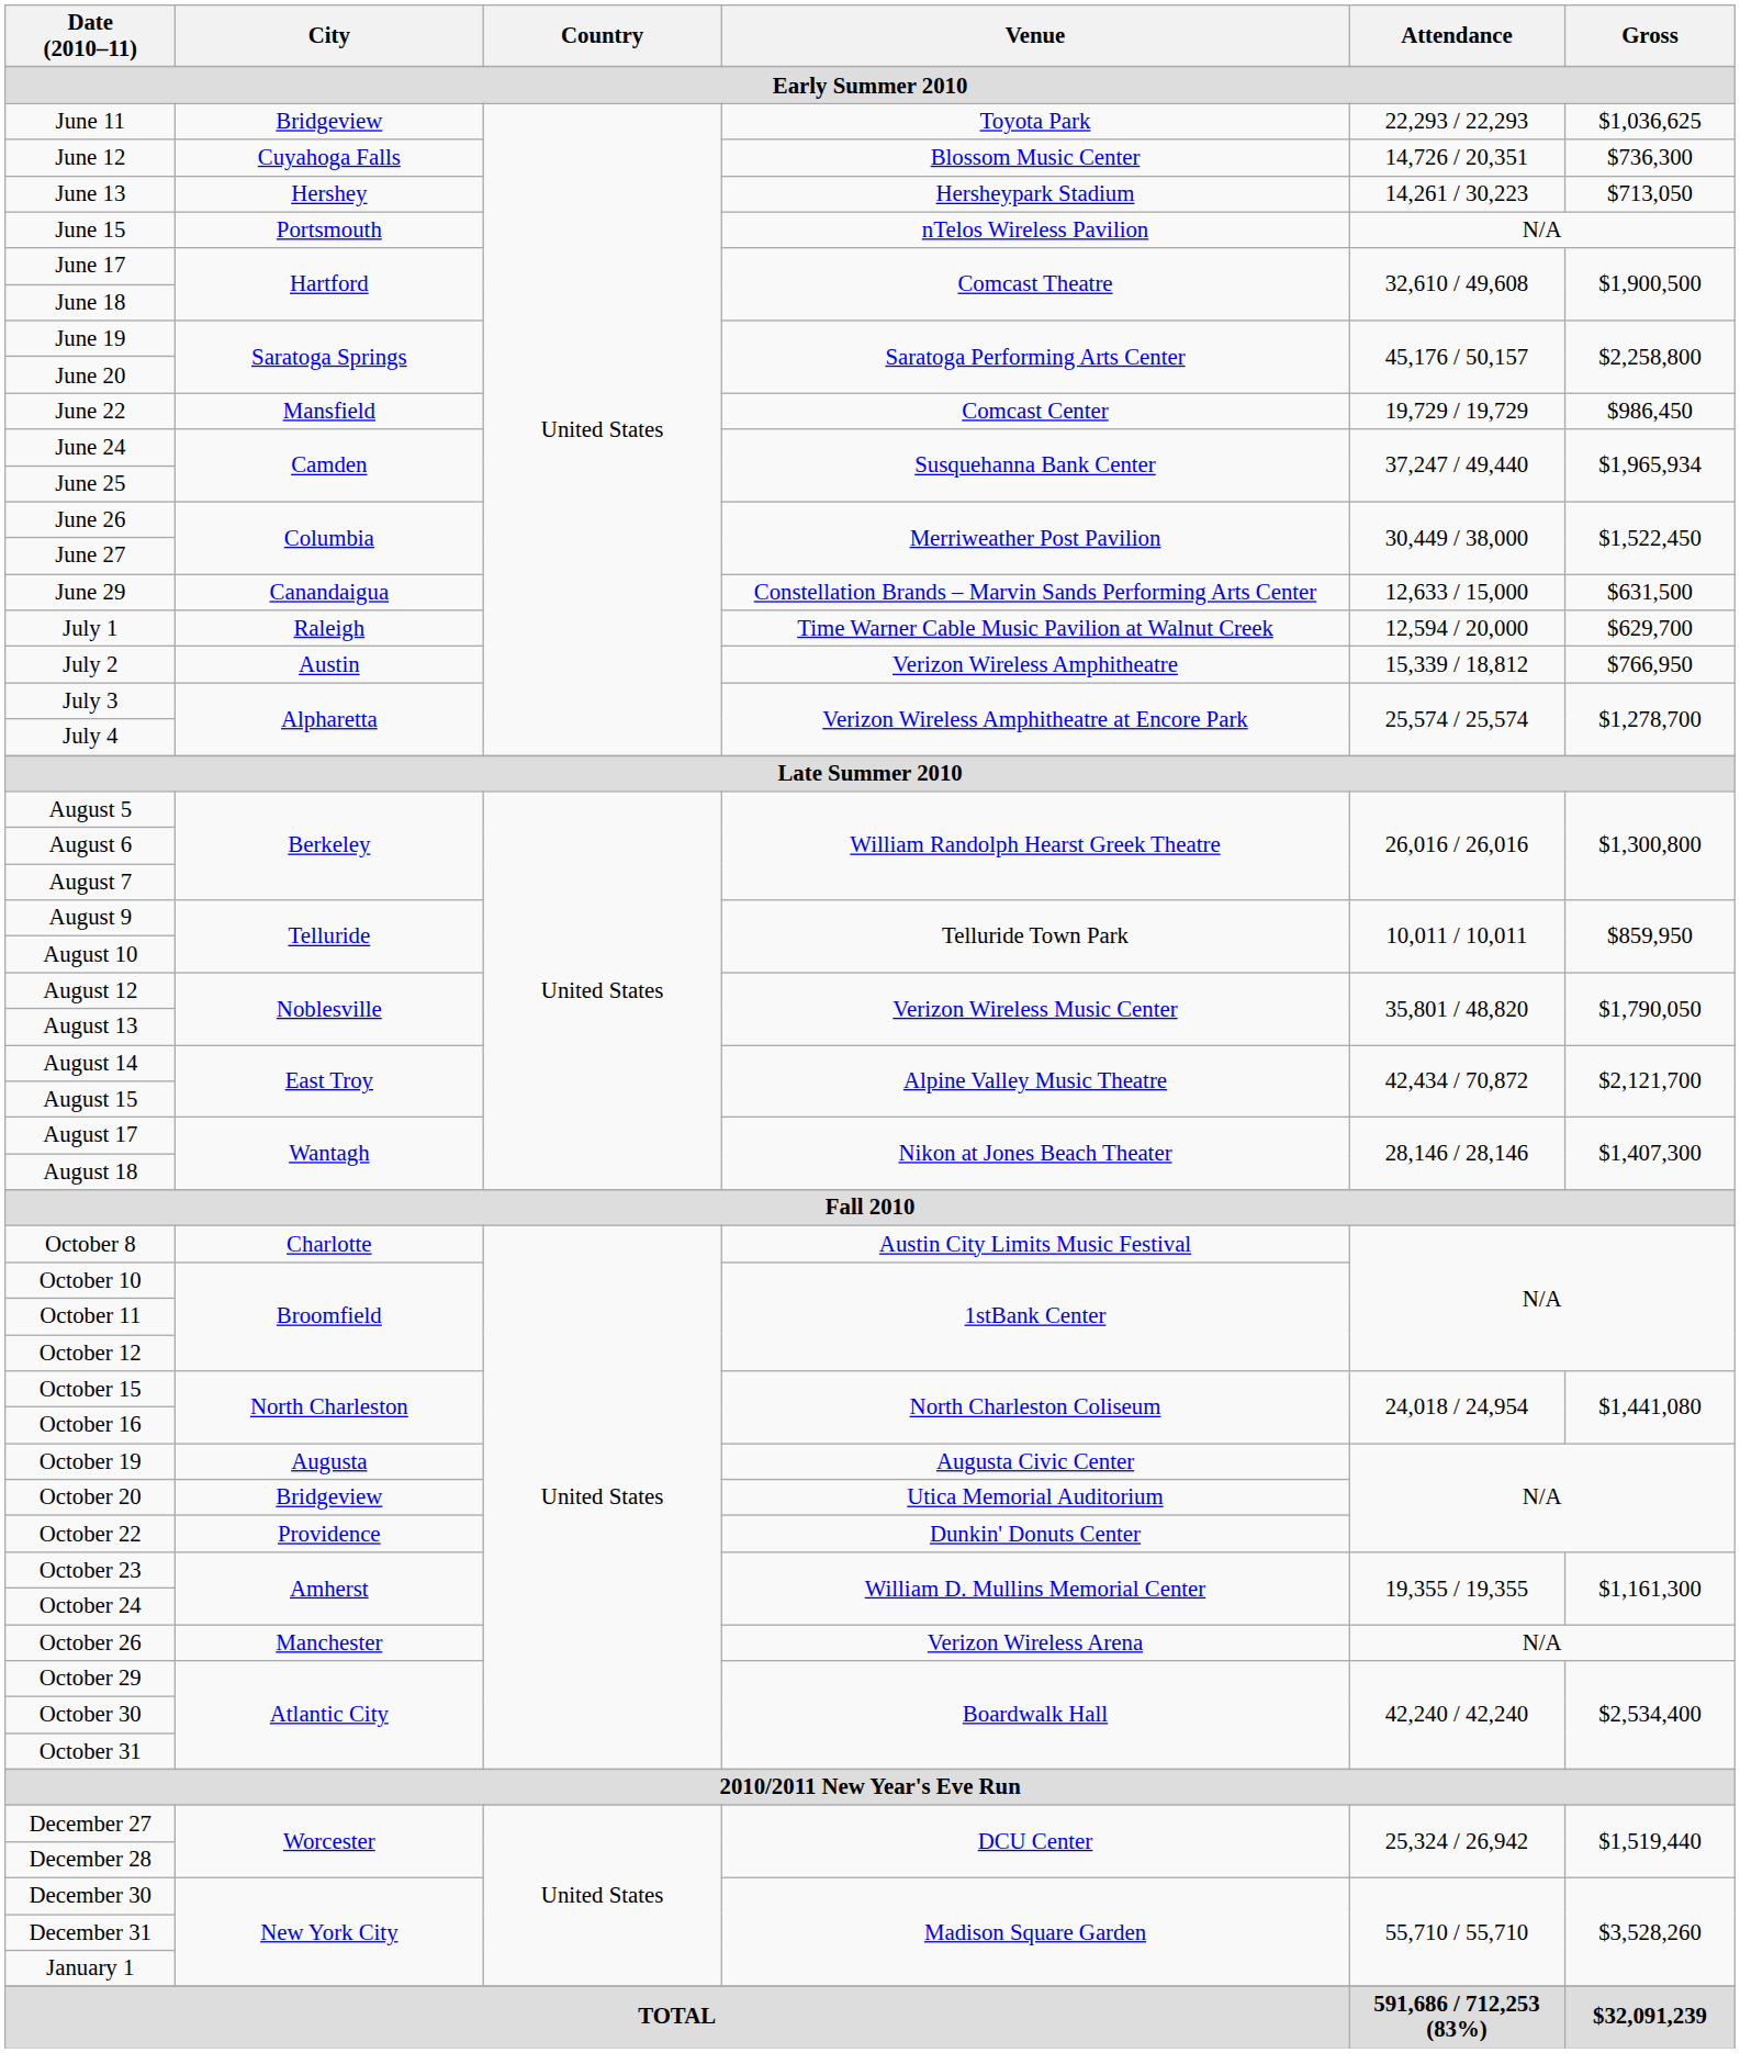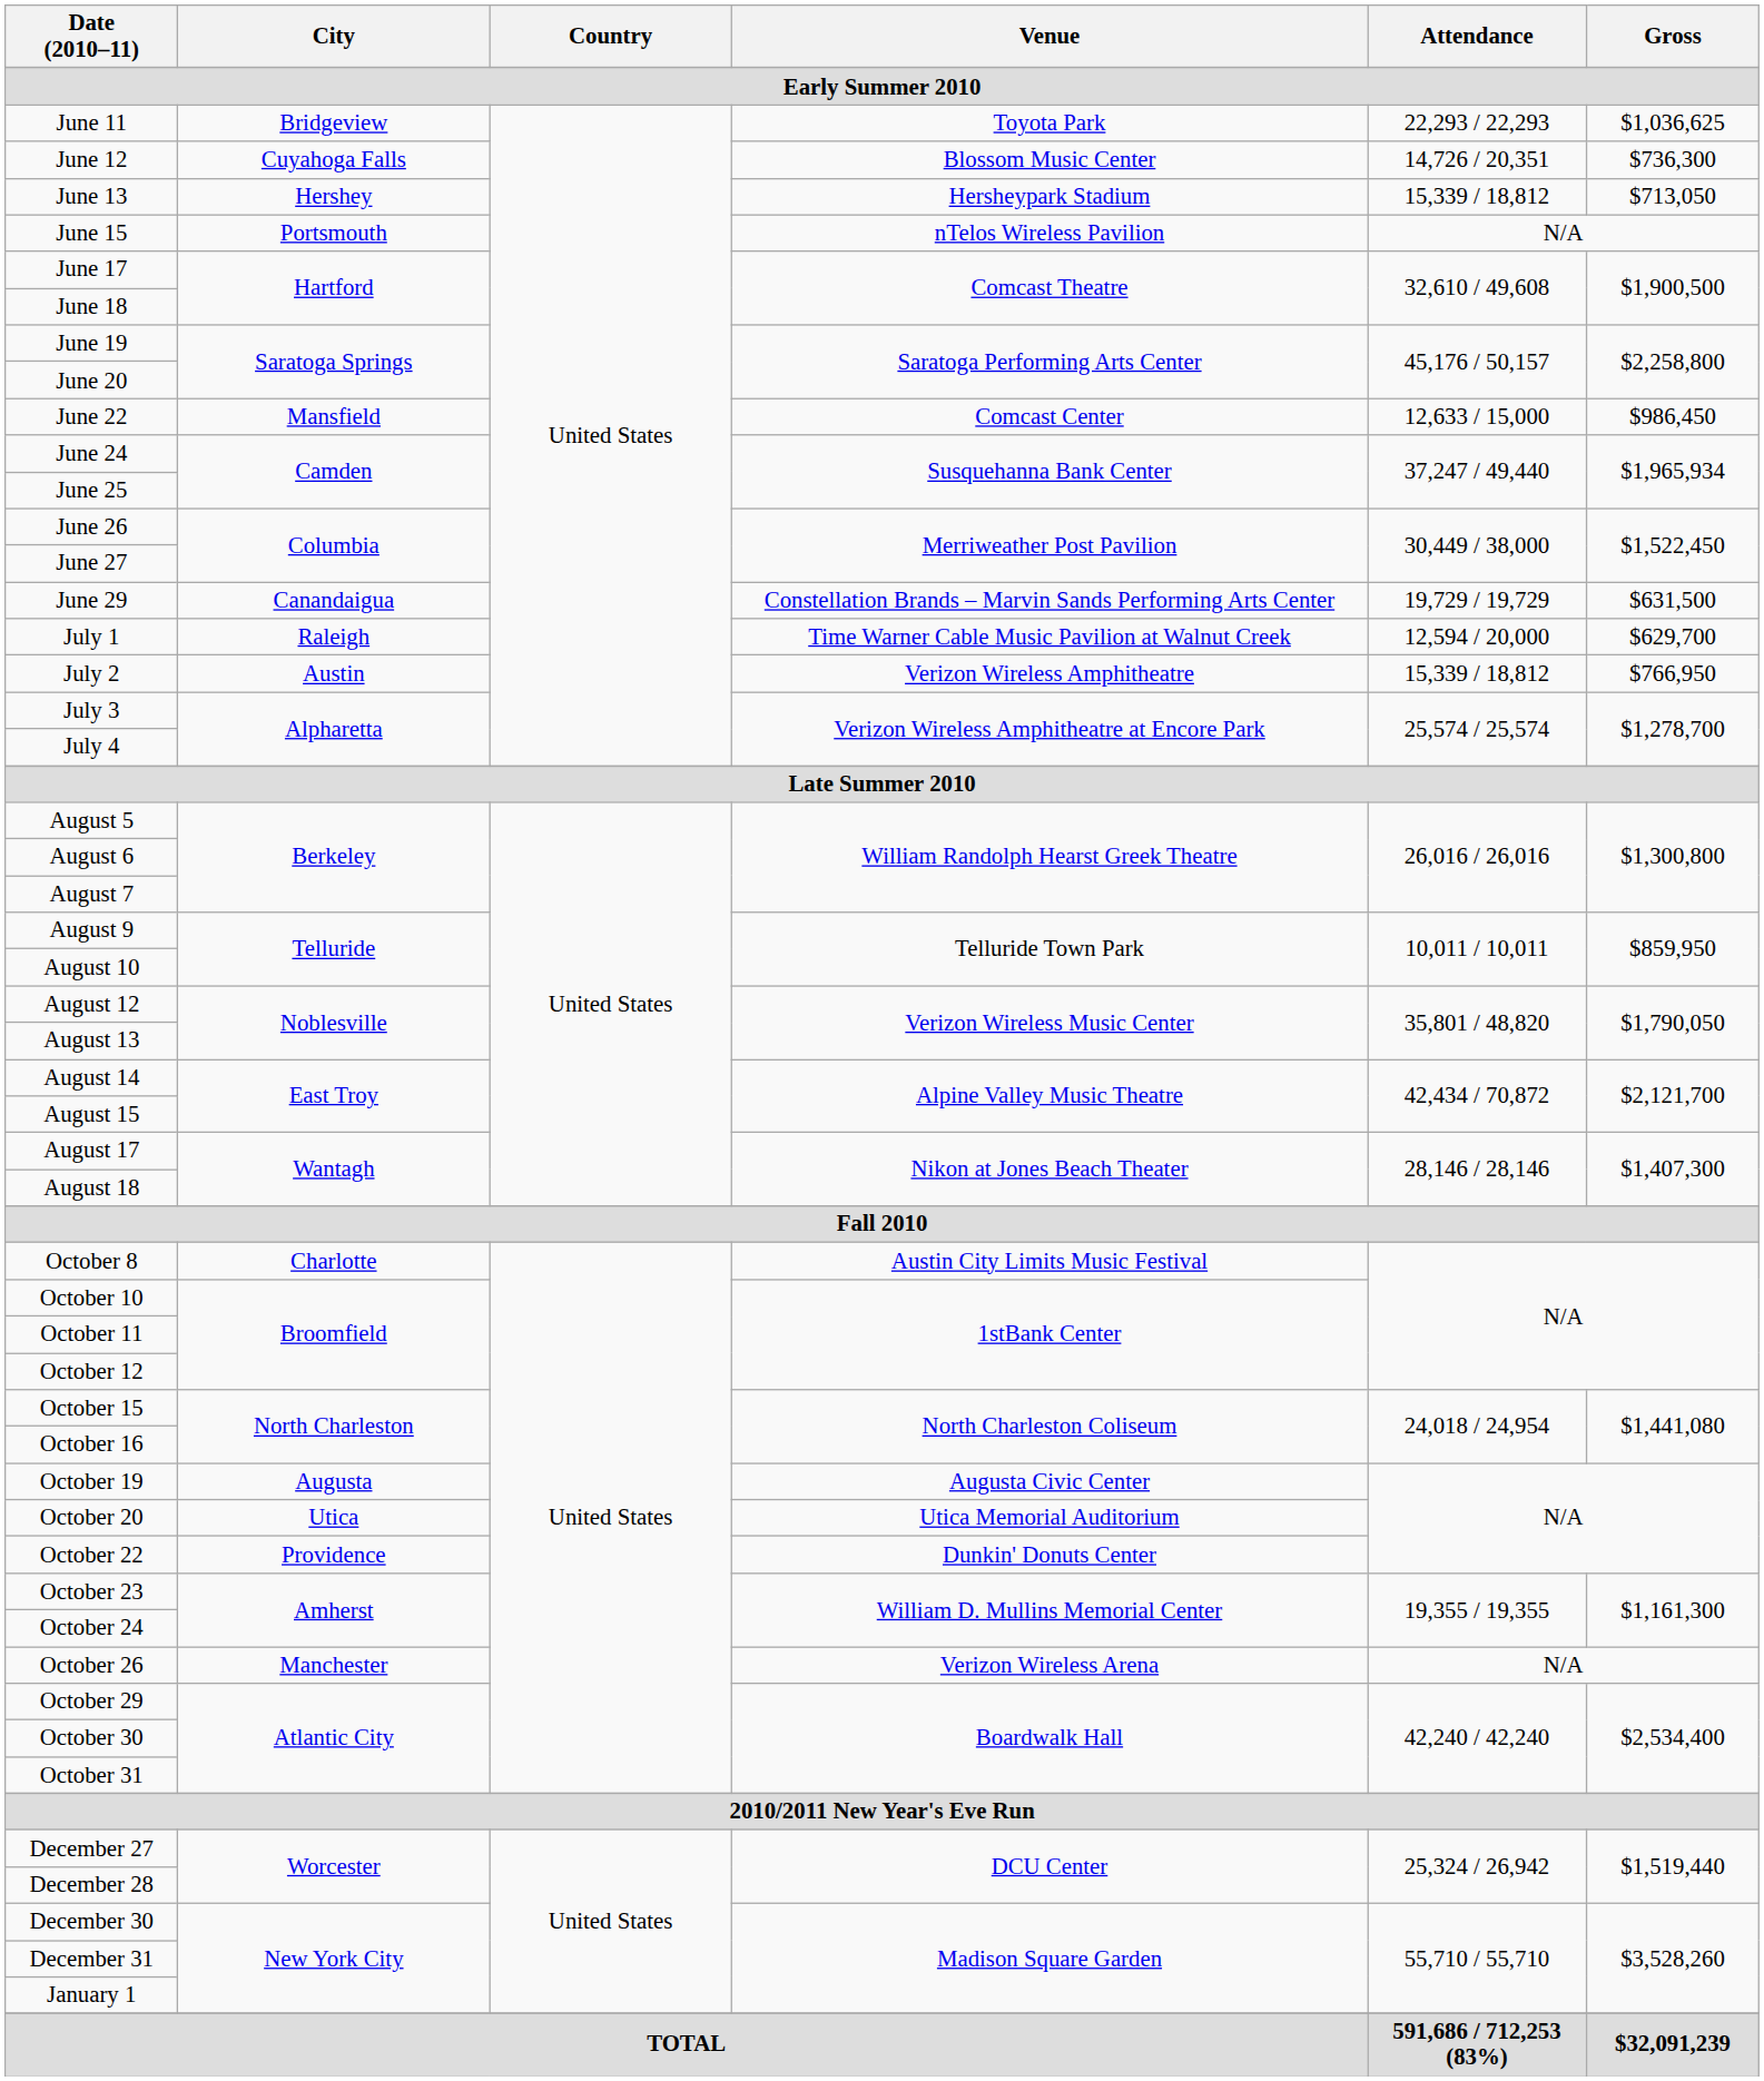June 13 | Attendance: 14,261 / 30,223 -> 15,339 / 18,812
June 22 | Attendance: 19,729 / 19,729 -> 12,633 / 15,000
June 29 | Attendance: 12,633 / 15,000 -> 19,729 / 19,729
October 20 | City: Bridgeview -> Utica
